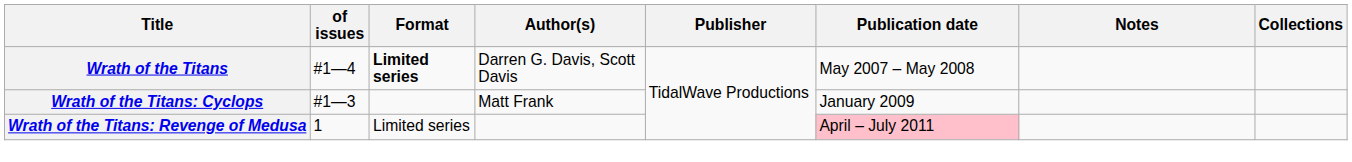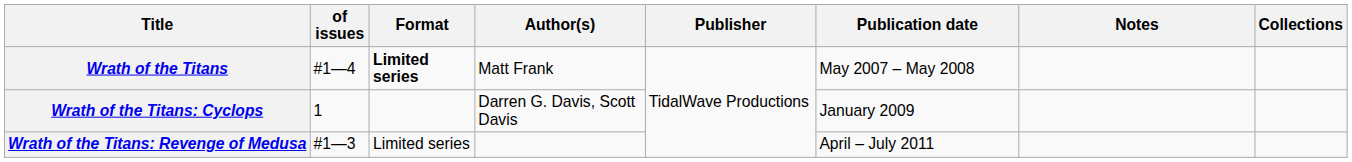Wrath of the Titans | Author(s): Darren G. Davis, Scott Davis -> Matt Frank
Wrath of the Titans: Cyclops | of issues: #1—3 -> 1
Wrath of the Titans: Cyclops | Author(s): Matt Frank -> Darren G. Davis, Scott Davis
Wrath of the Titans: Revenge of Medusa | of issues: 1 -> #1—3
Wrath of the Titans: Revenge of Medusa | Publication date: pink background -> no background
